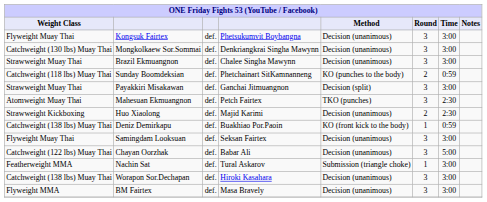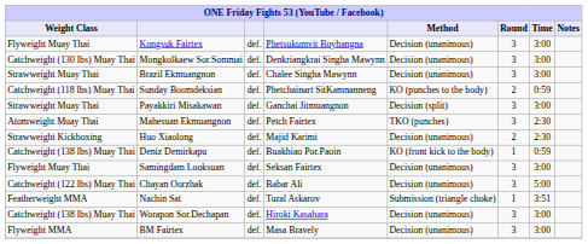Nachin Sat | Time: 3:00 -> 3:51
